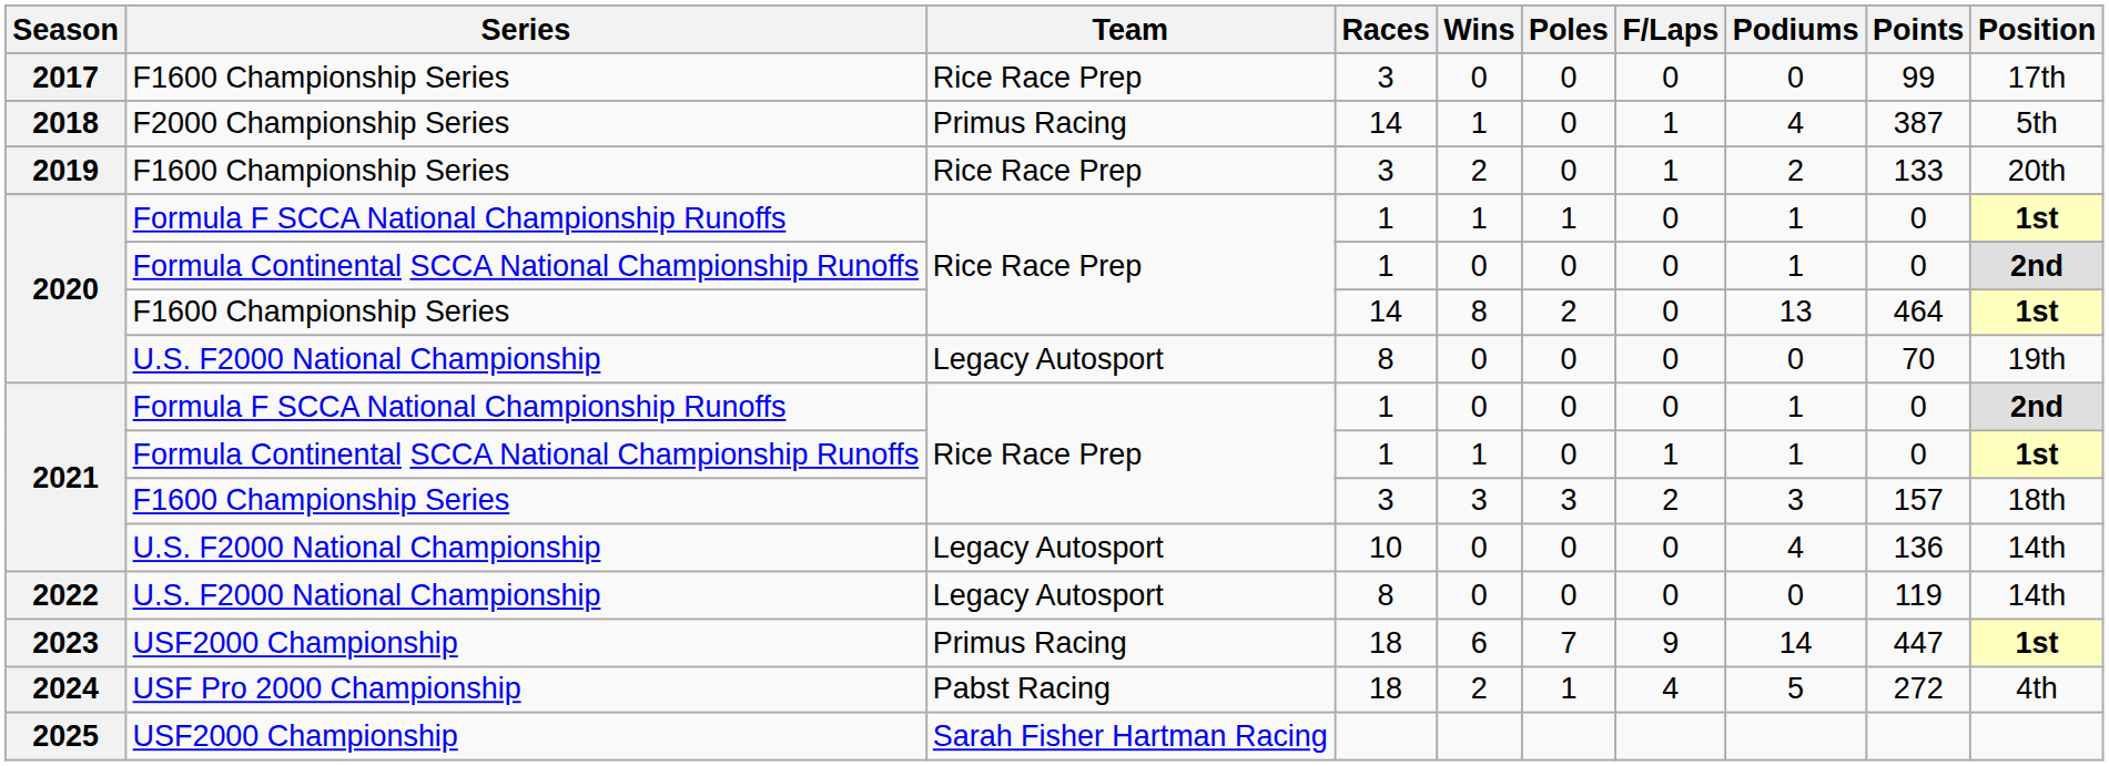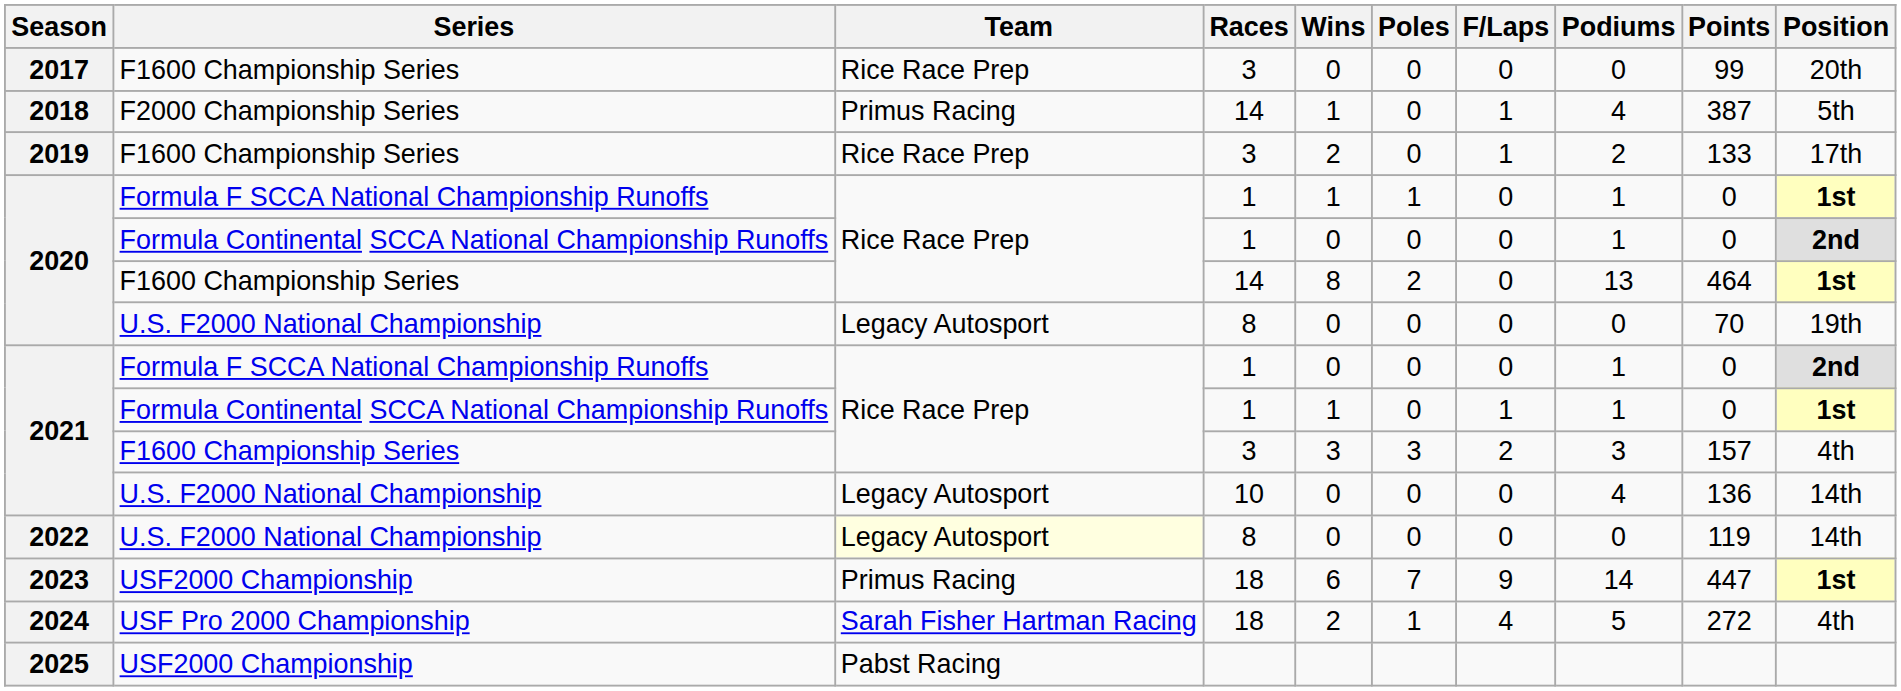2017 | Position: 17th -> 20th
2019 | Position: 20th -> 17th
2021 / F1600 Championship Series | Position: 18th -> 4th
2022 | Team: no background -> lightyellow background
2024 | Team: Pabst Racing -> Sarah Fisher Hartman Racing
2025 | Team: Sarah Fisher Hartman Racing -> Pabst Racing
